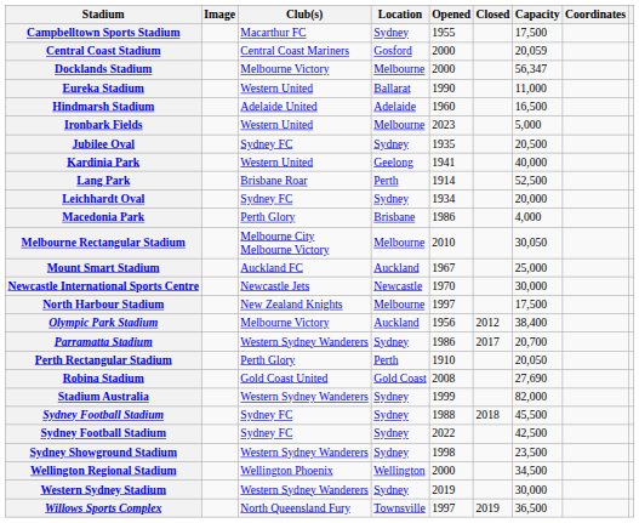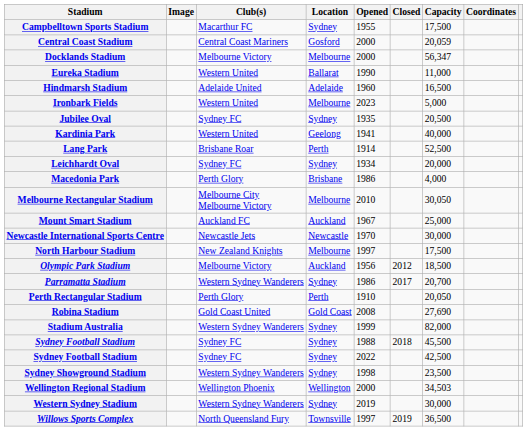Olympic Park Stadium | Capacity: 38,400 -> 18,500
Wellington Regional Stadium | Capacity: 34,500 -> 34,503
